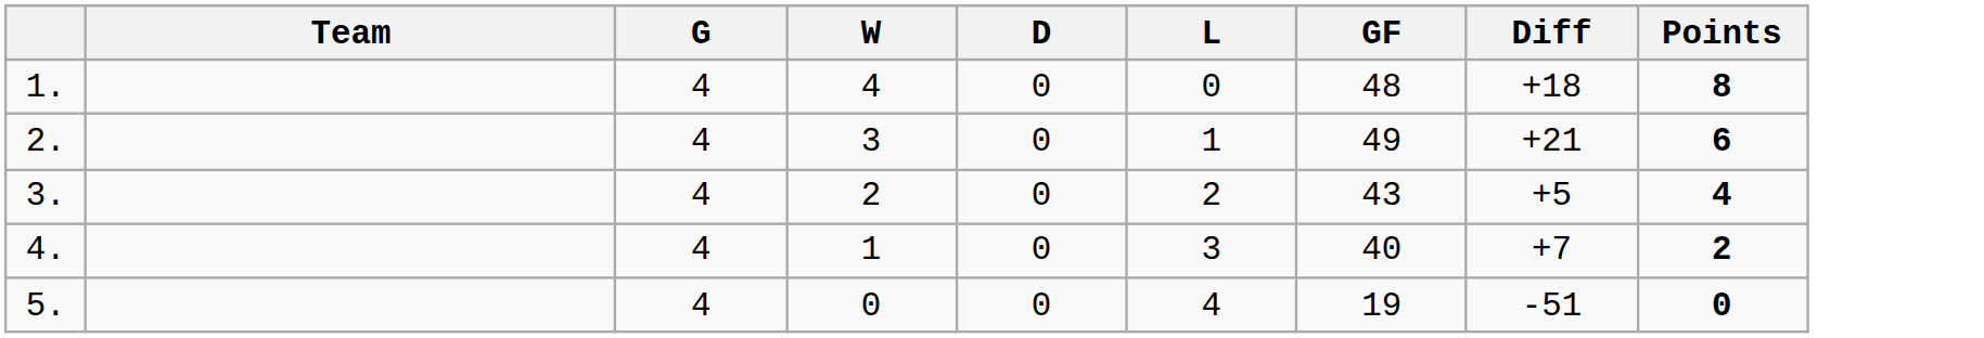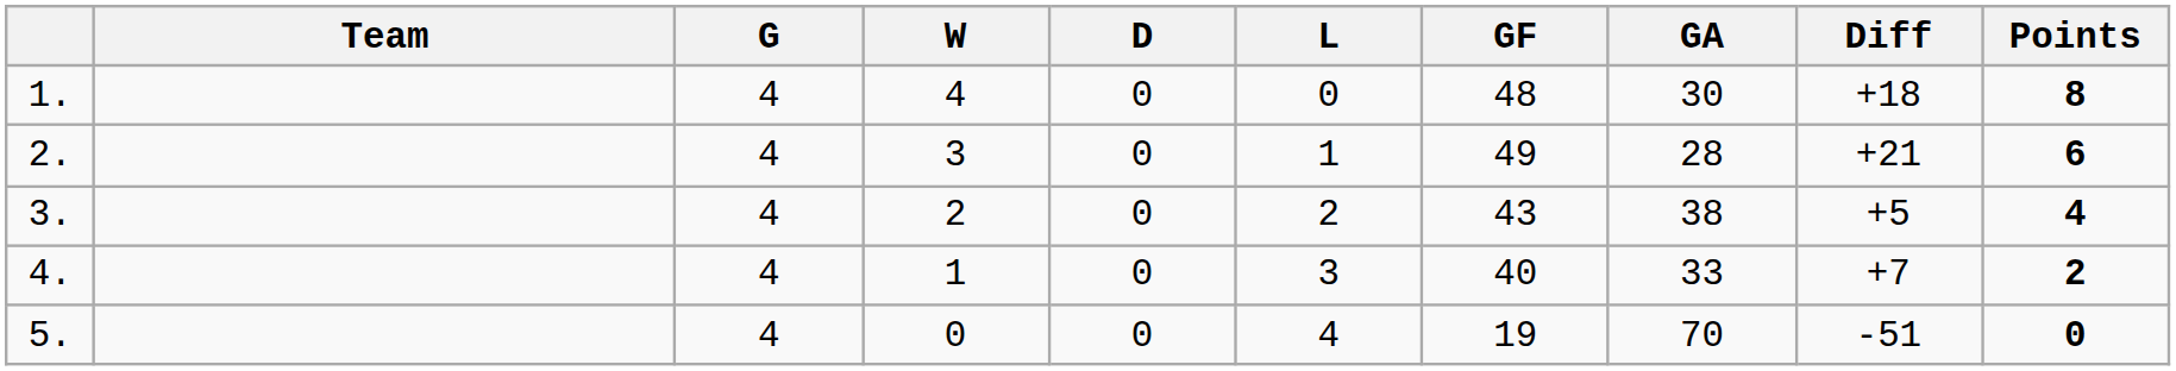+ column: GA | 30 | 28 | 38 | 33 | 70
